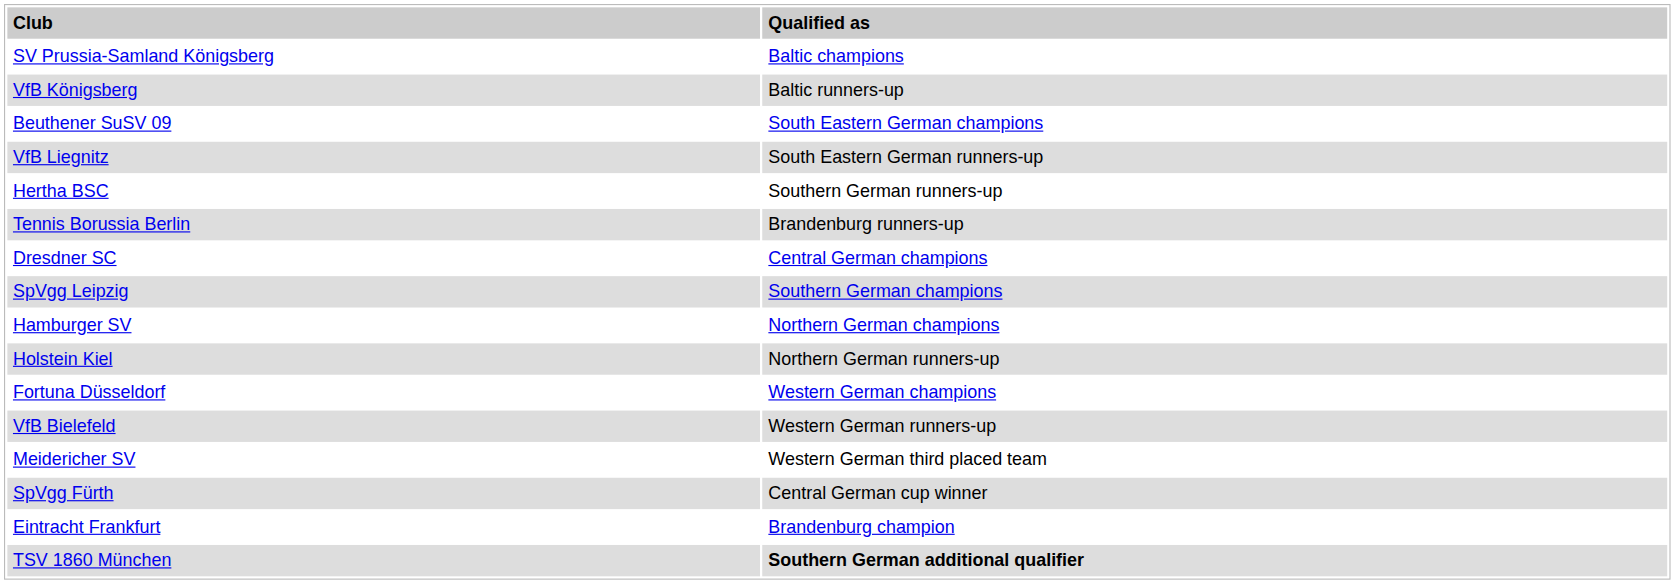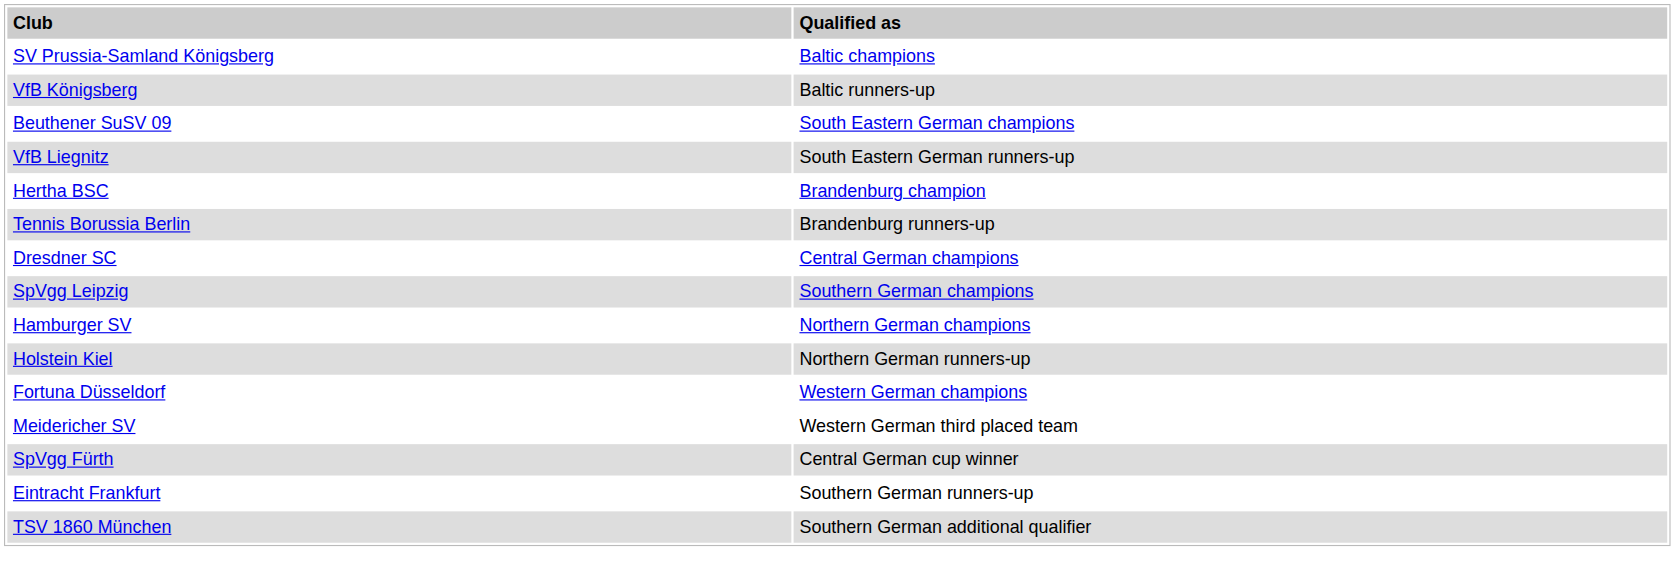Hertha BSC | column 2: Southern German runners-up -> Brandenburg champion
- row: VfB Bielefeld | Western German runners-up
Eintracht Frankfurt | column 2: Brandenburg champion -> Southern German runners-up
TSV 1860 München | column 2: bold -> normal
